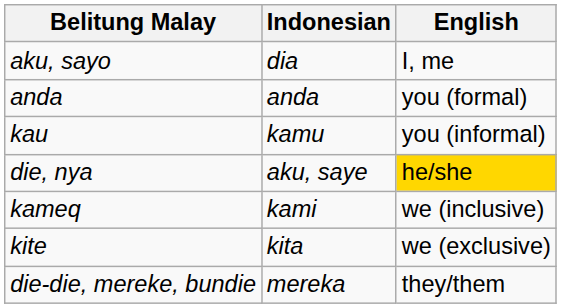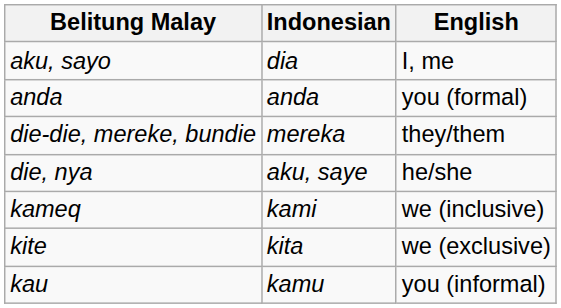rows swapped: kau <-> die-die, mereke, bundie
die, nya | English: gold background -> no background
